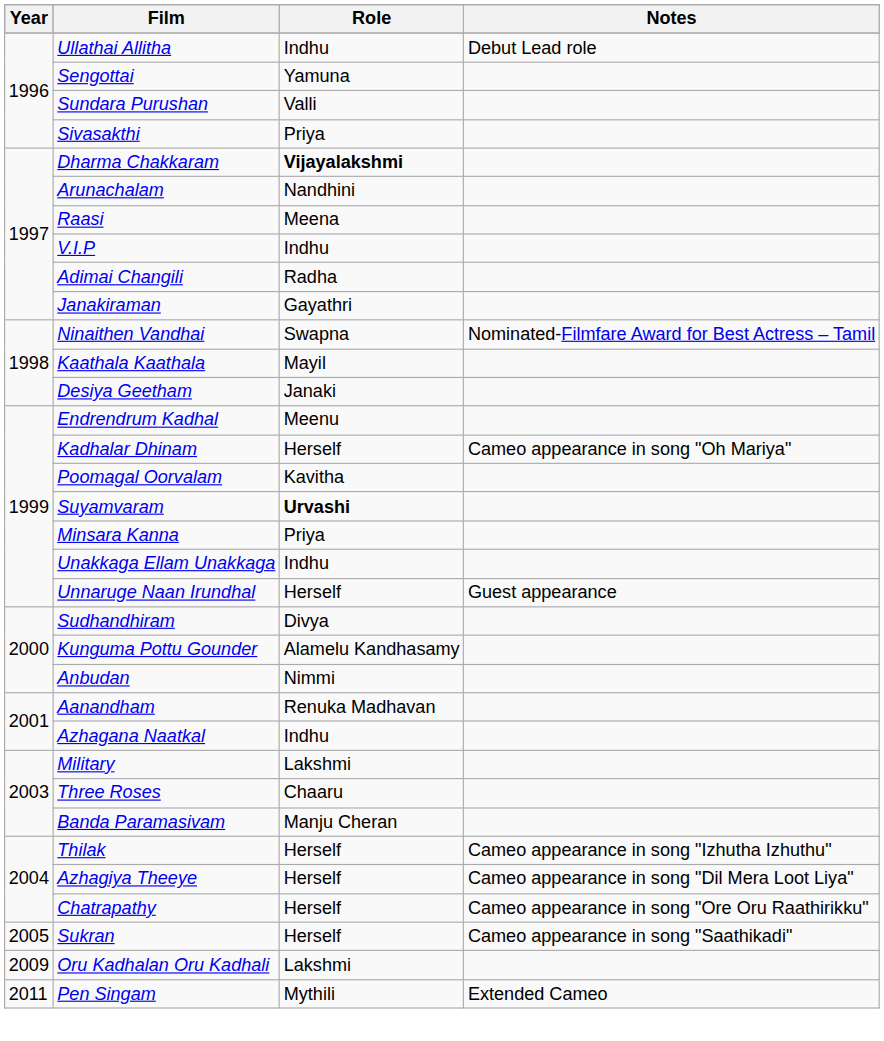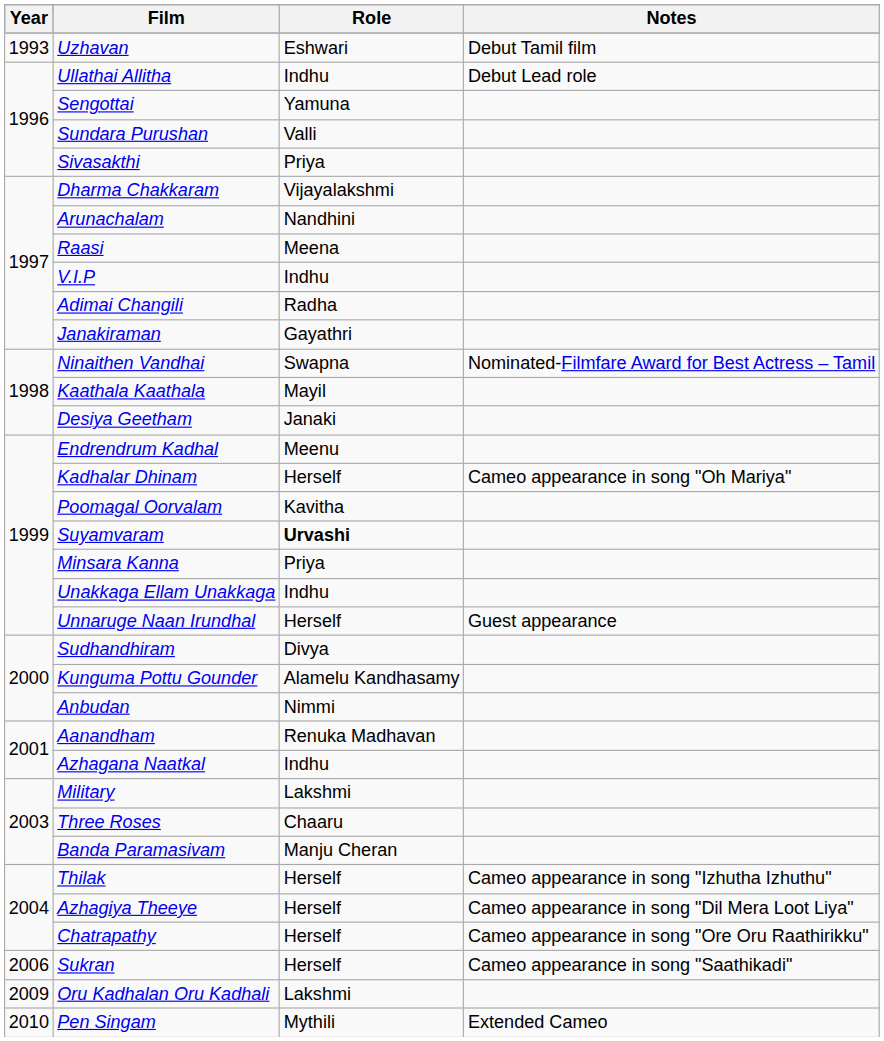+ row: 1993 | Uzhavan | Eshwari | Debut Tamil film
Dharma Chakkaram | Role: bold -> normal
Sukran | Year: 2005 -> 2006
Pen Singam | Year: 2011 -> 2010
